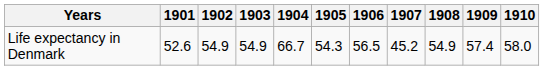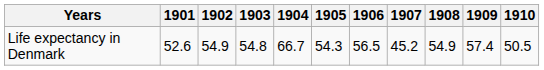Life expectancy in Denmark | 1903: 54.9 -> 54.8
Life expectancy in Denmark | 1910: 58.0 -> 50.5
